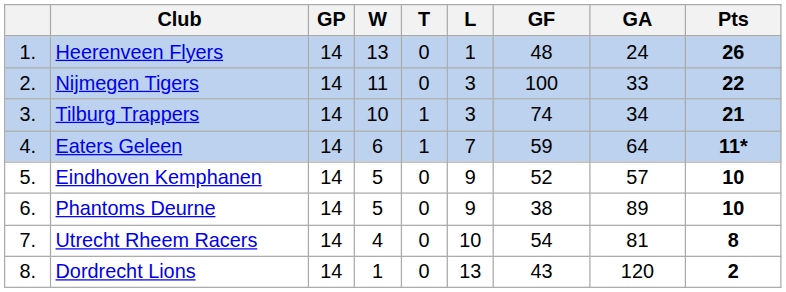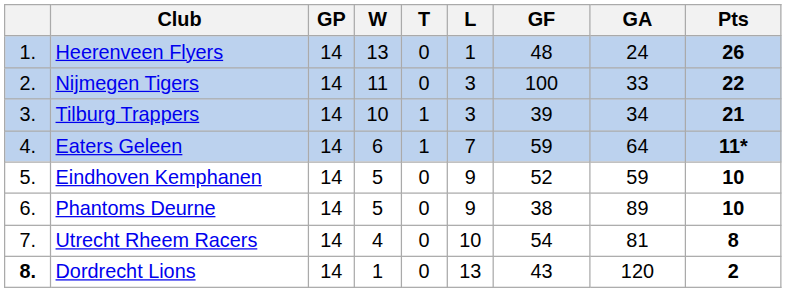Tilburg Trappers | GF: 74 -> 39
Eindhoven Kemphanen | GA: 57 -> 59
Dordrecht Lions | column 1: normal -> bold
